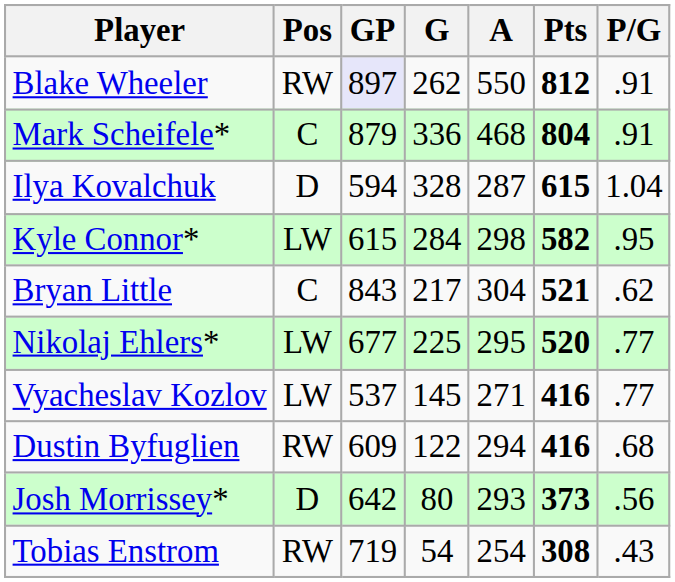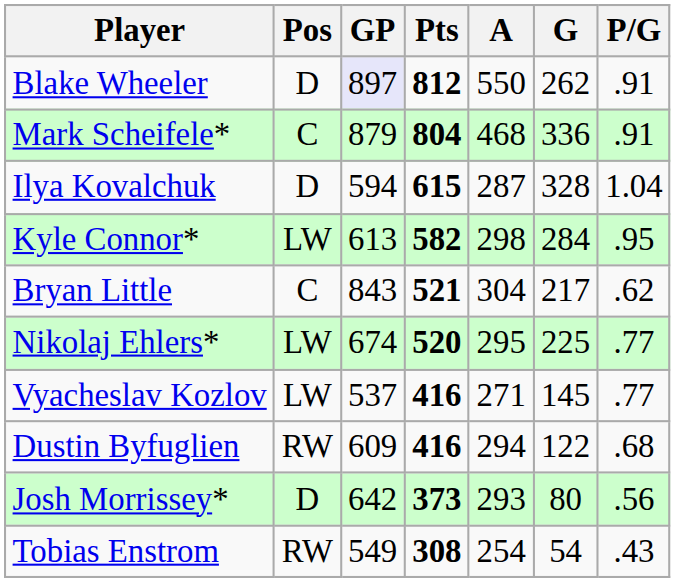columns swapped: G <-> Pts
Blake Wheeler | Pos: RW -> D
Kyle Connor* | GP: 615 -> 613
Nikolaj Ehlers* | GP: 677 -> 674
Tobias Enstrom | GP: 719 -> 549
